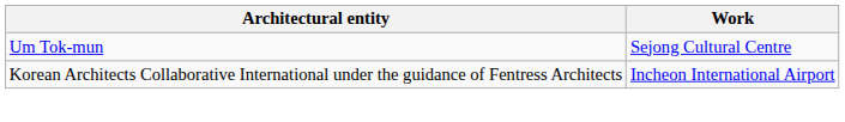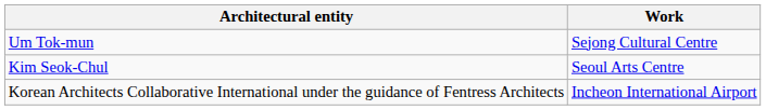+ row: Kim Seok-Chul | Seoul Arts Centre
